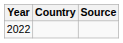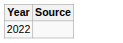- column: Country
